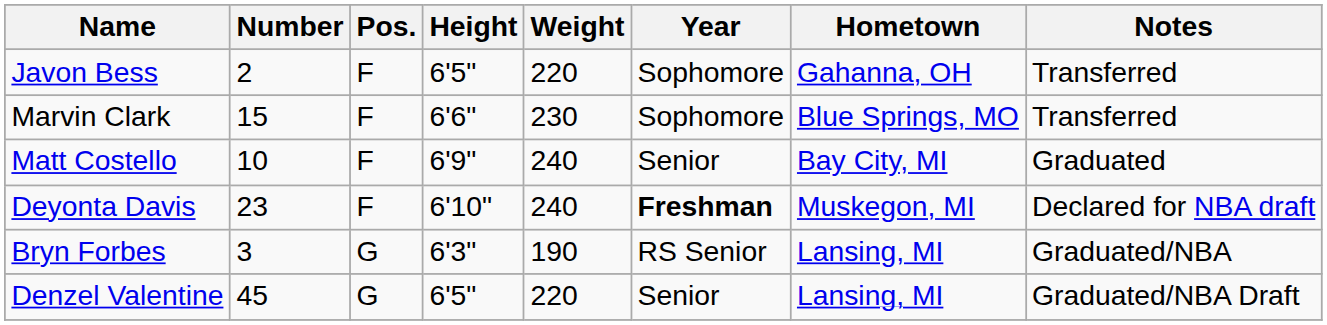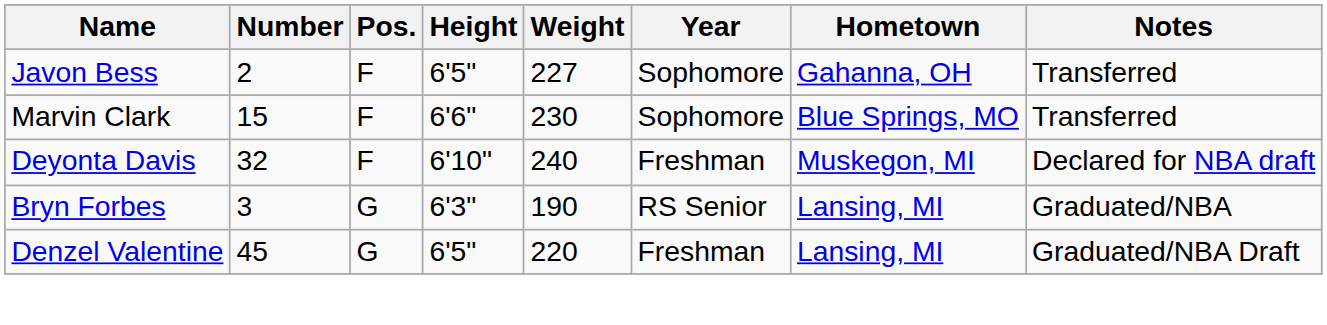Javon Bess | Weight: 220 -> 227
- row: Matt Costello | 10 | F | 6'9" | 240 | Senior | Bay City, MI | Graduated
Deyonta Davis | Number: 23 -> 32
Deyonta Davis | Year: bold -> normal
Denzel Valentine | Year: Senior -> Freshman
